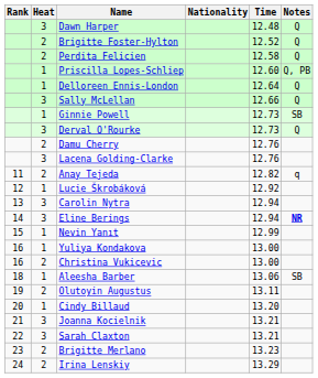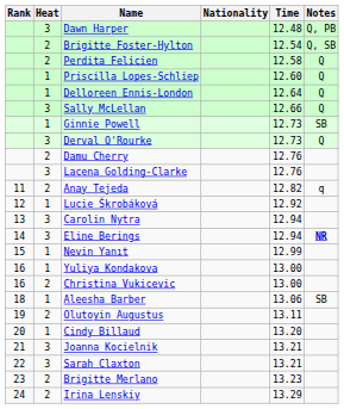Dawn Harper | Notes: Q -> Q, PB
Brigitte Foster-Hylton | Time: 12.52 -> 12.54
Brigitte Foster-Hylton | Notes: Q -> Q, SB
Priscilla Lopes-Schliep | Notes: Q, PB -> Q
